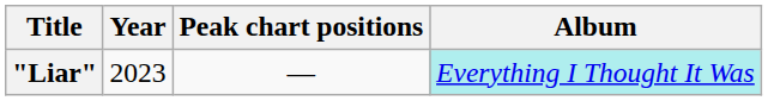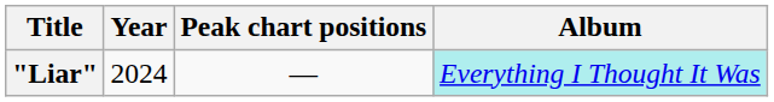"Liar" | Year: 2023 -> 2024
